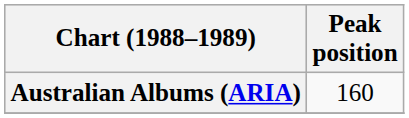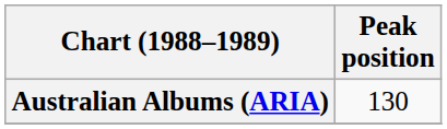Australian Albums (ARIA) | Peak position: 160 -> 130
